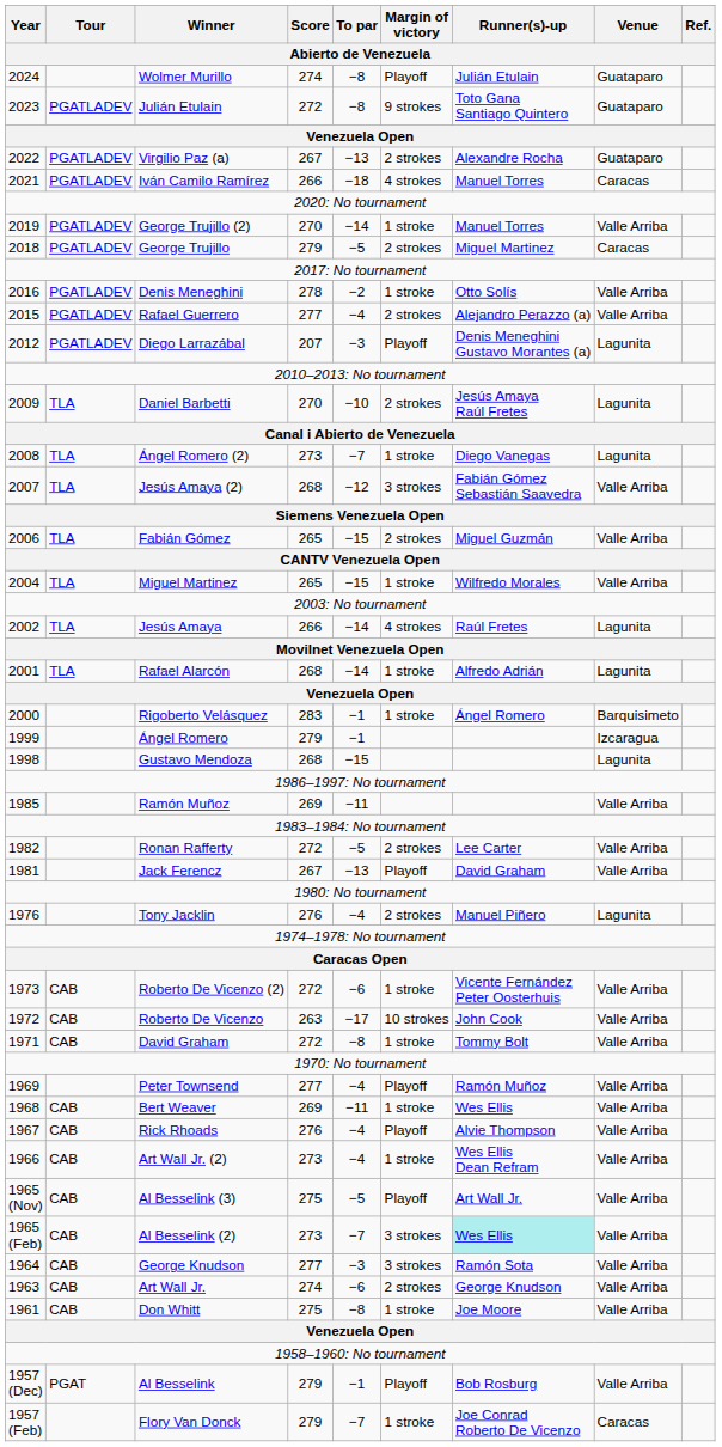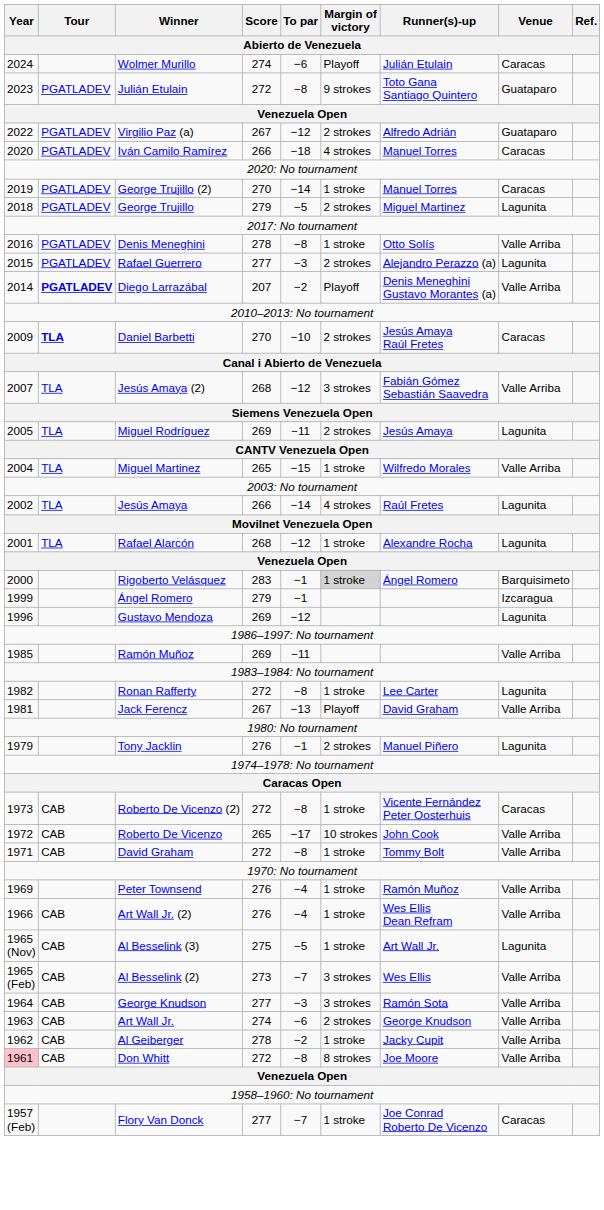Wolmer Murillo | To par: −8 -> −6
Wolmer Murillo | Venue: Guataparo -> Caracas
Virgilio Paz (a) | To par: −13 -> −12
Virgilio Paz (a) | Runner(s)-up: Alexandre Rocha -> Alfredo Adrián
Iván Camilo Ramírez | Year: 2021 -> 2020
George Trujillo (2) | Venue: Valle Arriba -> Caracas
George Trujillo | Venue: Caracas -> Lagunita
Denis Meneghini | To par: −2 -> −8
Rafael Guerrero | To par: −4 -> −3
Rafael Guerrero | Venue: Valle Arriba -> Lagunita
Diego Larrazábal | Year: 2012 -> 2014
Diego Larrazábal | Tour: normal -> bold
Diego Larrazábal | To par: −3 -> −2
Diego Larrazábal | Venue: Lagunita -> Valle Arriba
Daniel Barbetti | Tour: normal -> bold
Daniel Barbetti | Venue: Lagunita -> Caracas
- row: 2008 | TLA | Ángel Romero (2) | 273 | −7 | 1 stroke | Diego Vanegas | Lagunita
- row: 2006 | TLA | Fabián Gómez | 265 | −15 | 2 strokes | Miguel Guzmán | Valle Arriba
+ row: 2005 | TLA | Miguel Rodríguez | 269 | −11 | 2 strokes | Jesús Amaya | Lagunita
Rafael Alarcón | To par: −14 -> −12
Rafael Alarcón | Runner(s)-up: Alfredo Adrián -> Alexandre Rocha
Rigoberto Velásquez | Margin of victory: no background -> lightgrey background
Gustavo Mendoza | Year: 1998 -> 1996
Gustavo Mendoza | Score: 268 -> 269
Gustavo Mendoza | To par: −15 -> −12
Ronan Rafferty | To par: −5 -> −8
Ronan Rafferty | Margin of victory: 2 strokes -> 1 stroke
Ronan Rafferty | Venue: Valle Arriba -> Lagunita
Tony Jacklin | Year: 1976 -> 1979
Tony Jacklin | To par: −4 -> −1
Roberto De Vicenzo (2) | To par: −6 -> −8
Roberto De Vicenzo (2) | Venue: Valle Arriba -> Caracas
Roberto De Vicenzo | Score: 263 -> 265
Peter Townsend | Score: 277 -> 276
Peter Townsend | Margin of victory: Playoff -> 1 stroke
- row: 1968 | CAB | Bert Weaver | 269 | −11 | 1 stroke | Wes Ellis | Valle Arriba
- row: 1967 | CAB | Rick Rhoads | 276 | −4 | Playoff | Alvie Thompson | Valle Arriba
Art Wall Jr. (2) | Score: 273 -> 276
Al Besselink (3) | Margin of victory: Playoff -> 1 stroke
Al Besselink (3) | Venue: Valle Arriba -> Lagunita
Al Besselink (2) | Runner(s)-up: paleturquoise background -> no background
+ row: 1962 | CAB | Al Geiberger | 278 | −2 | 1 stroke | Jacky Cupit | Valle Arriba
Don Whitt | Year: no background -> pink background
Don Whitt | Score: 275 -> 272
Don Whitt | Margin of victory: 1 stroke -> 8 strokes
- row: 1957 (Dec) | PGAT | Al Besselink | 279 | −1 | Playoff | Bob Rosburg | Valle Arriba
Flory Van Donck | Score: 279 -> 277
